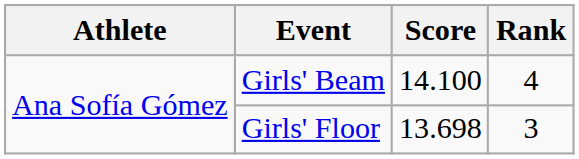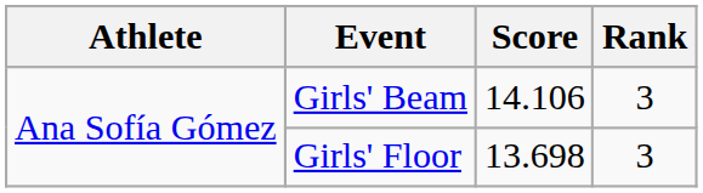Girls' Beam | Score: 14.100 -> 14.106
Girls' Beam | Rank: 4 -> 3
